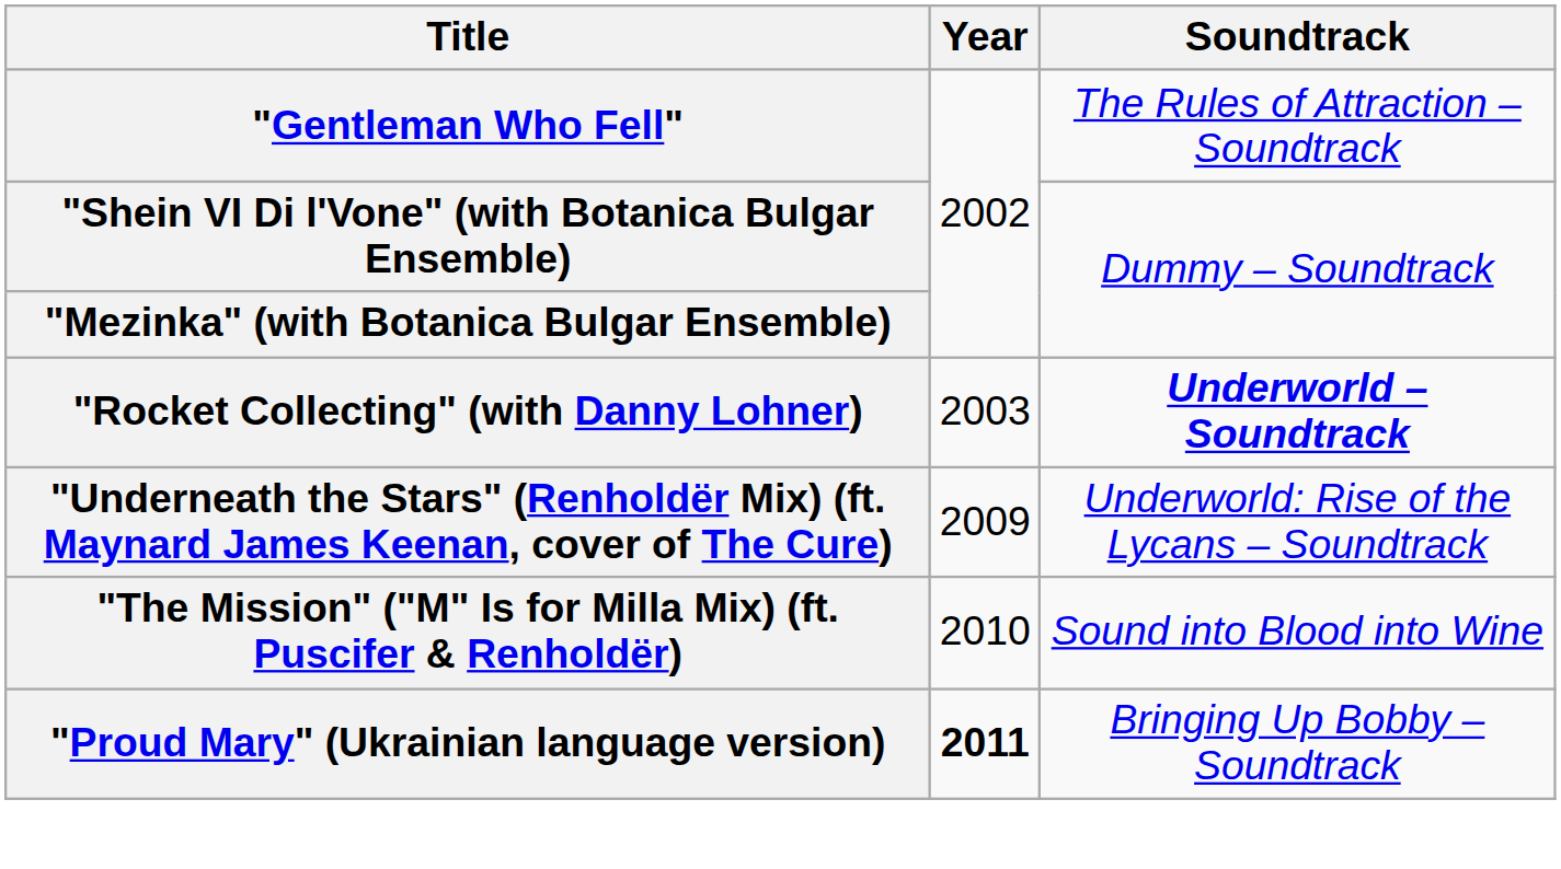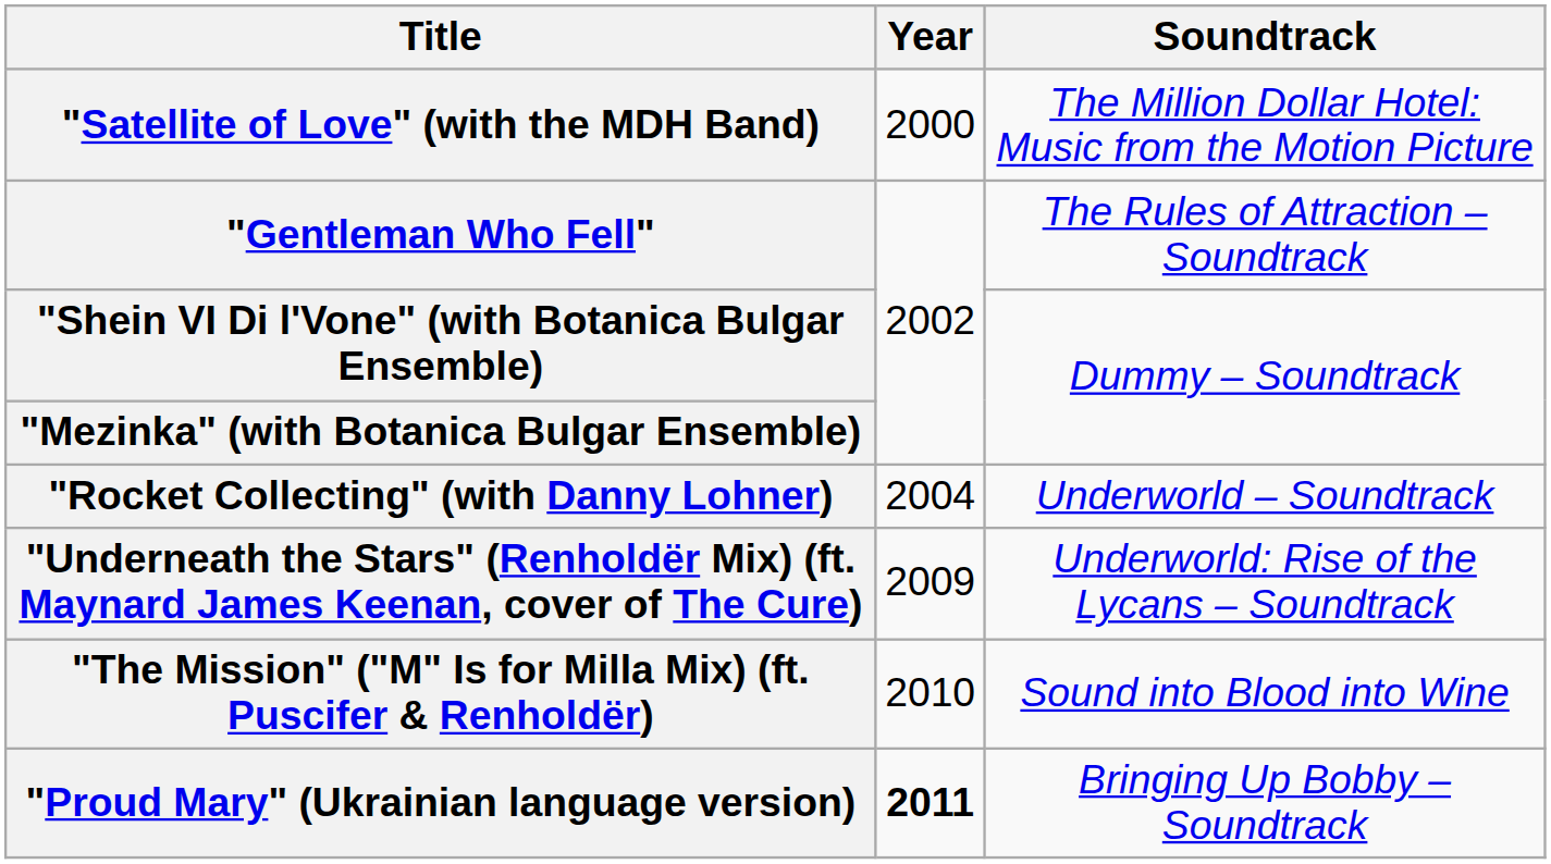+ row: "Satellite of Love" (with the MDH Band) | 2000 | The Million Dollar Hotel: Music from the Motion Picture
"Rocket Collecting" (with Danny Lohner) | Year: 2003 -> 2004
"Rocket Collecting" (with Danny Lohner) | Soundtrack: bold -> normal
